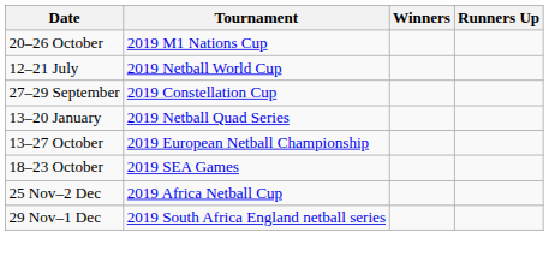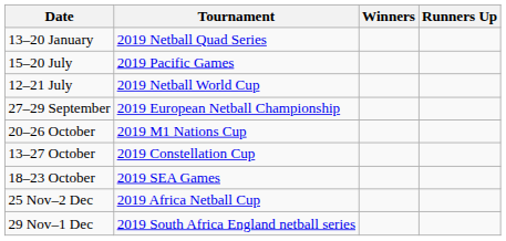rows swapped: 13–20 January <-> 20–26 October
+ row: 15–20 July | 2019 Pacific Games
27–29 September | Tournament: 2019 Constellation Cup -> 2019 European Netball Championship
13–27 October | Tournament: 2019 European Netball Championship -> 2019 Constellation Cup
